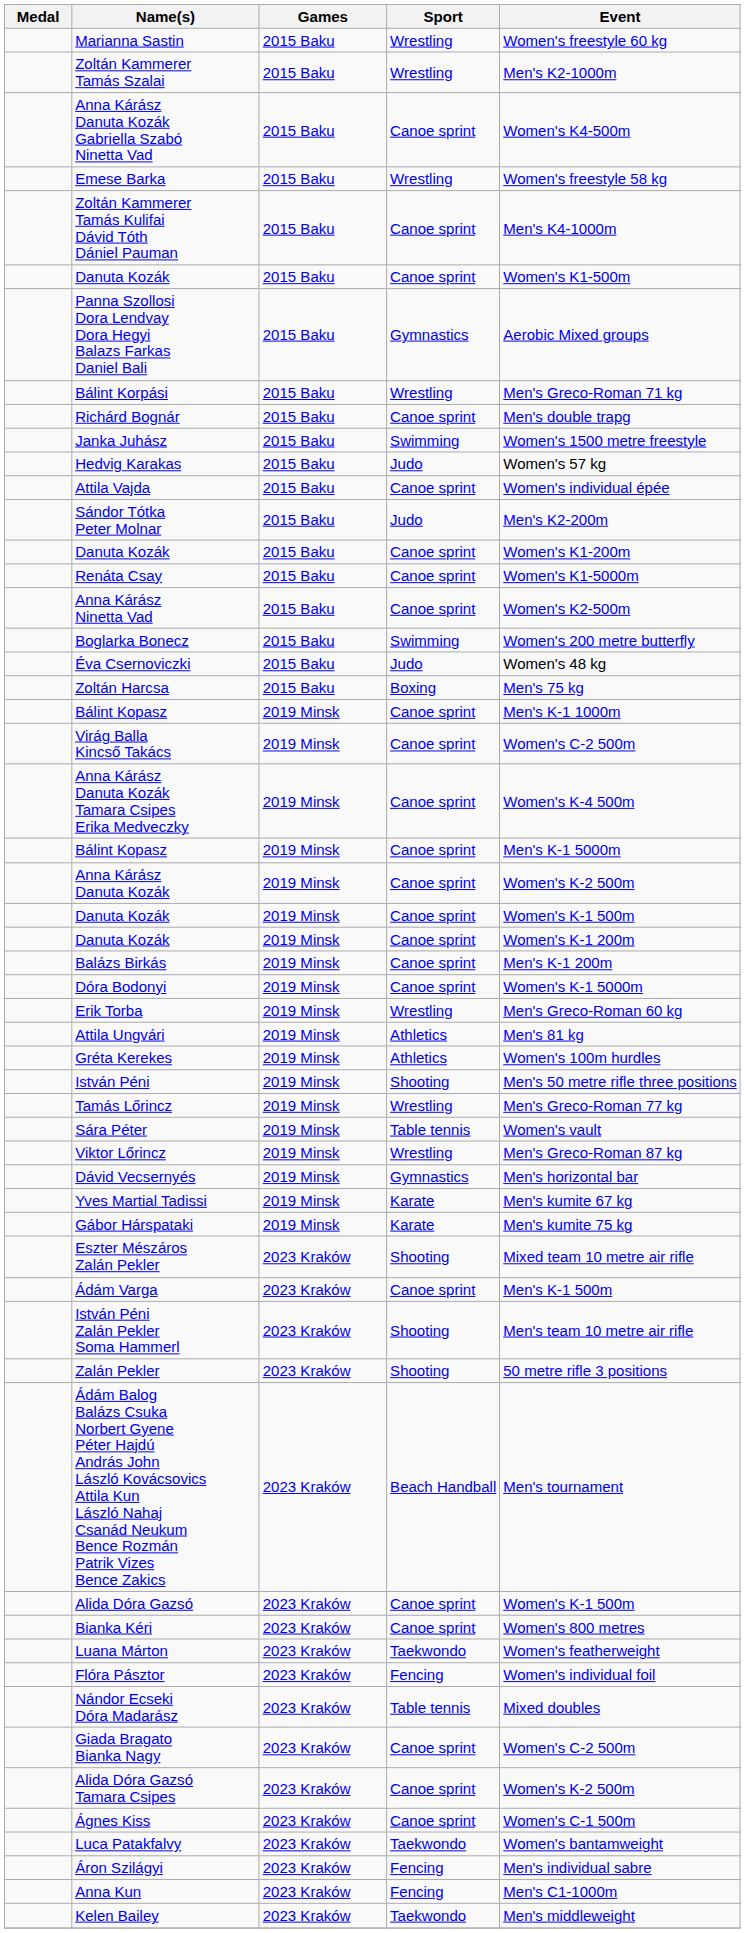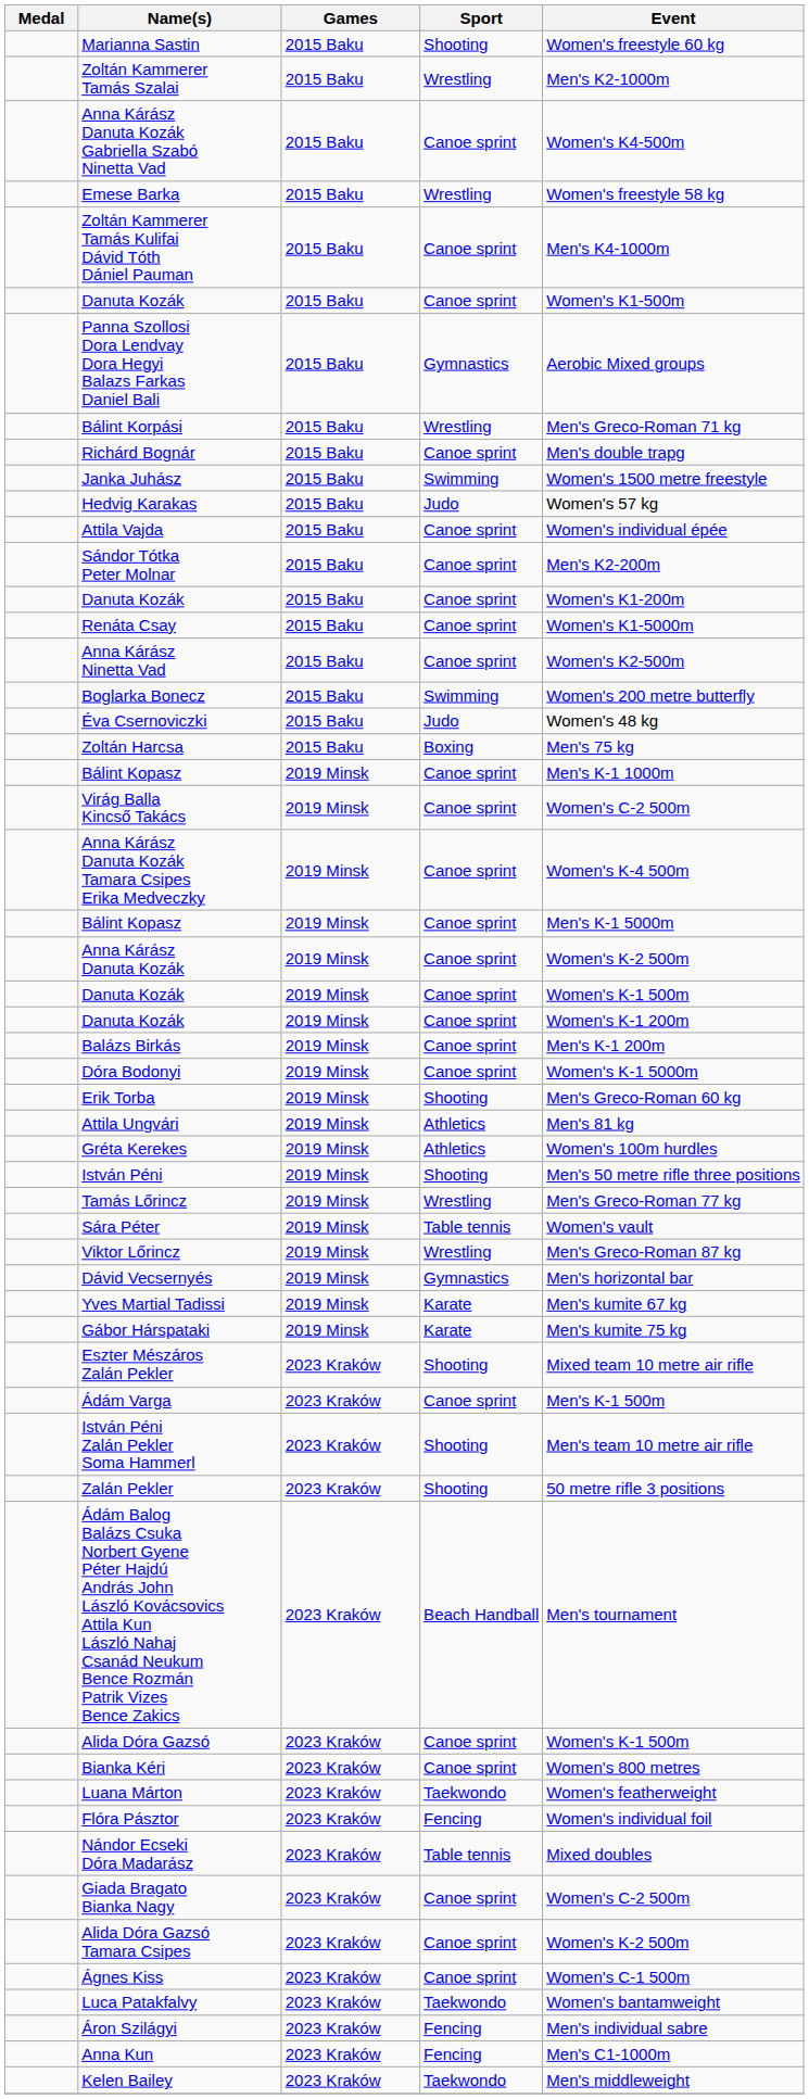Marianna Sastin | Sport: Wrestling -> Shooting
Sándor Tótka Peter Molnar | Sport: Judo -> Canoe sprint
Erik Torba | Sport: Wrestling -> Shooting
